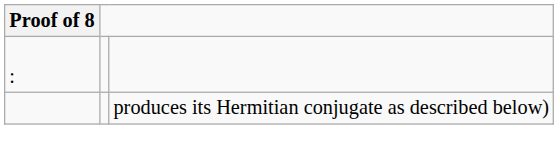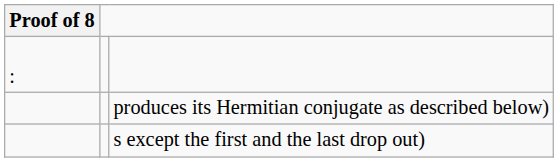+ row: s except the first and the last drop out)
